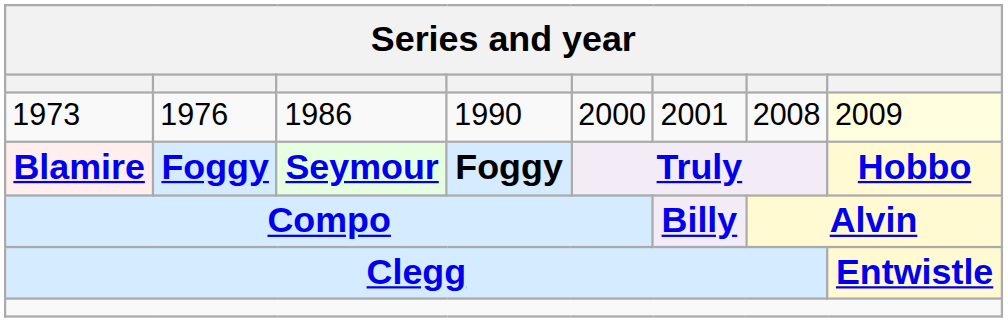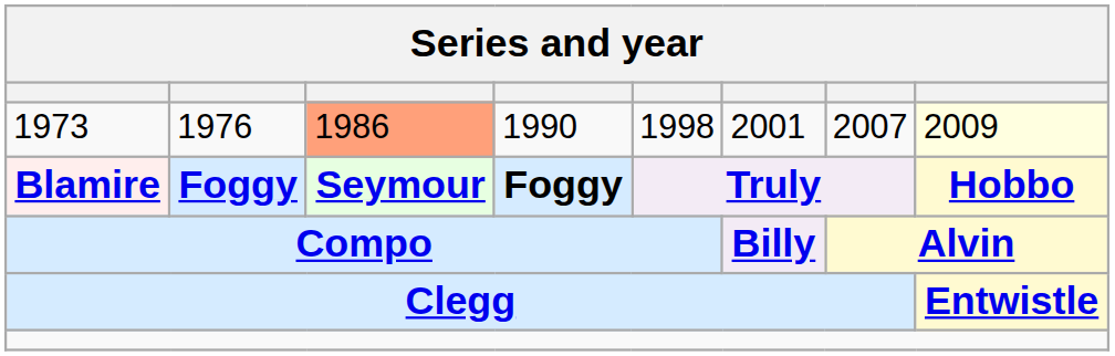1973 | column 3: no background -> lightsalmon background
1973 | column 5: 2000 -> 1998
1973 | column 7: 2008 -> 2007
